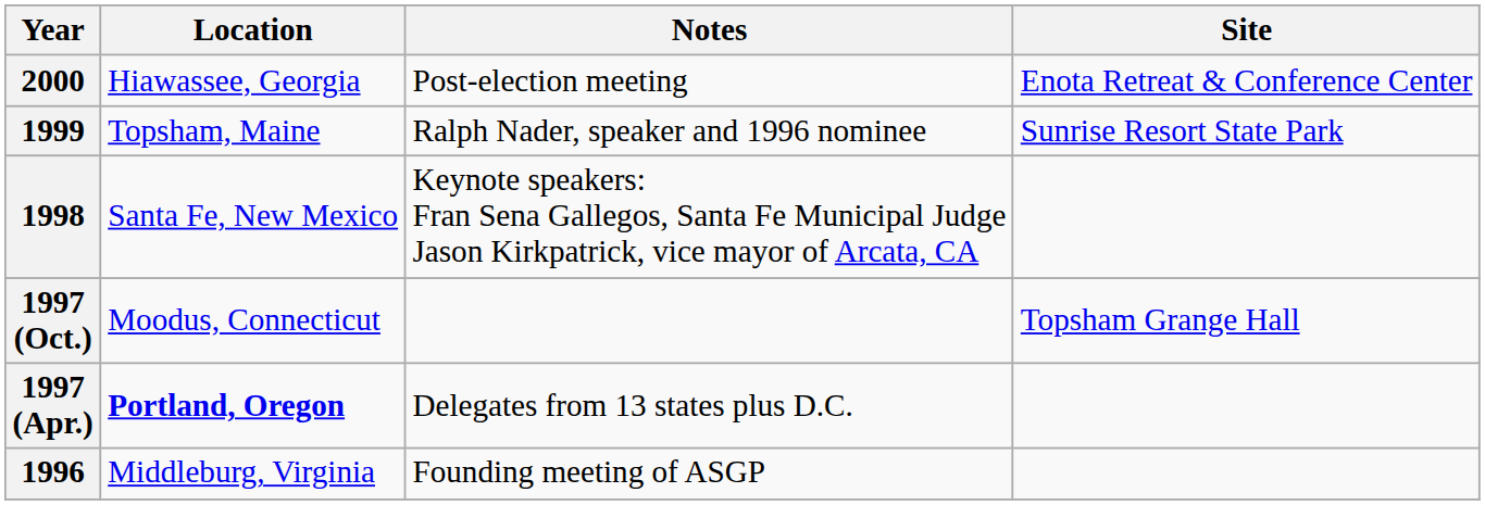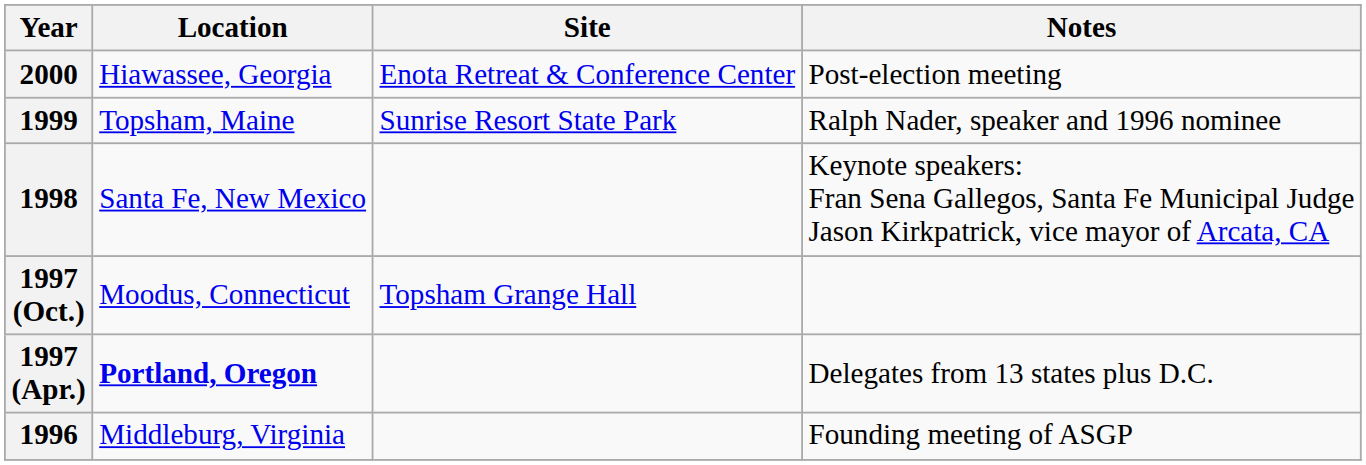columns swapped: Site <-> Notes
